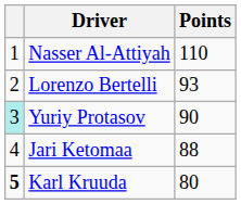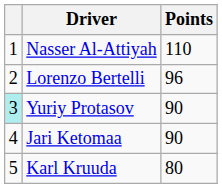Lorenzo Bertelli | Points: 93 -> 96
Jari Ketomaa | Points: 88 -> 90
Karl Kruuda | column 1: bold -> normal
